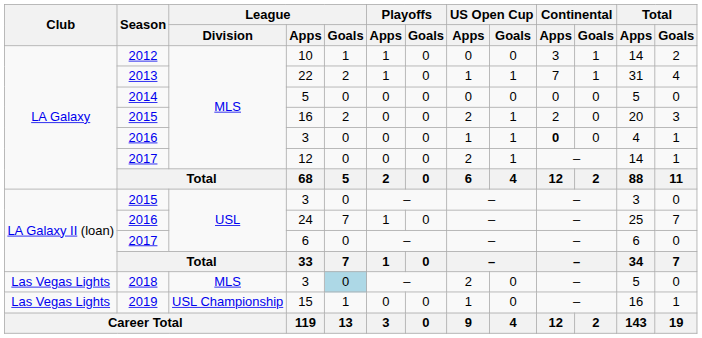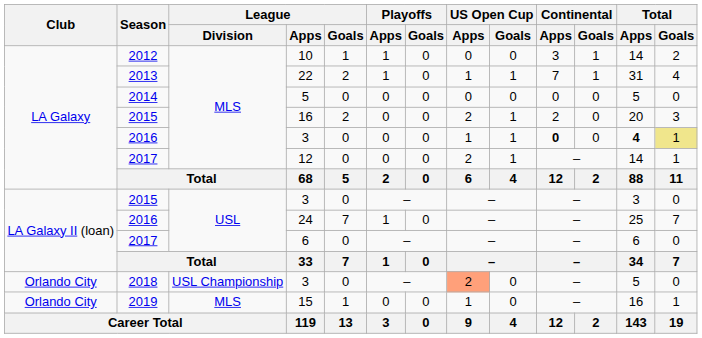2016 / 3 | Total / Apps: normal -> bold
2016 / 3 | Total / Goals: no background -> khaki background
2018 / 3 | Club: Las Vegas Lights -> Orlando City
2018 / 3 | League / Division: MLS -> USL Championship
2018 / 3 | League / Goals: lightblue background -> no background
2018 / 3 | US Open Cup / Apps: no background -> lightsalmon background
15 | Club: Las Vegas Lights -> Orlando City
15 | League / Division: USL Championship -> MLS
